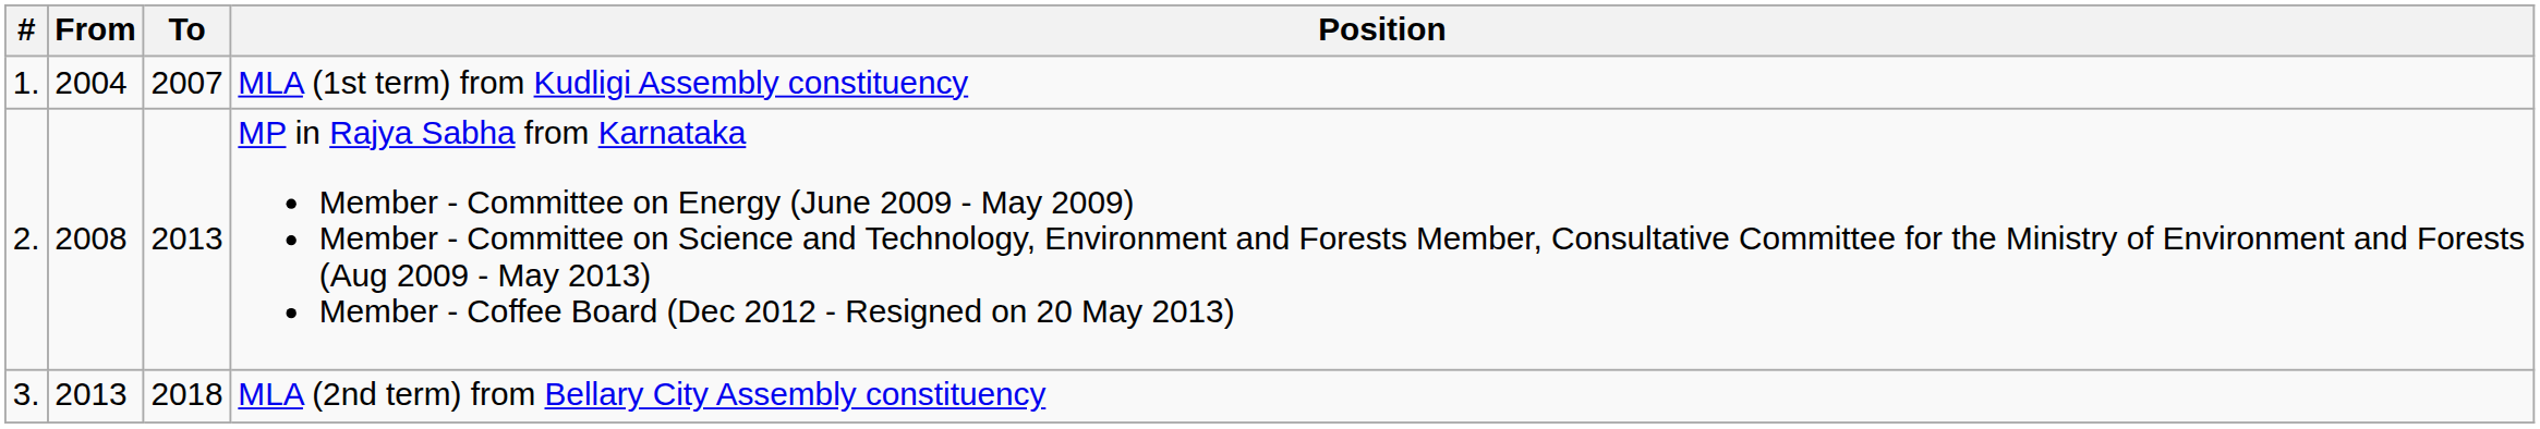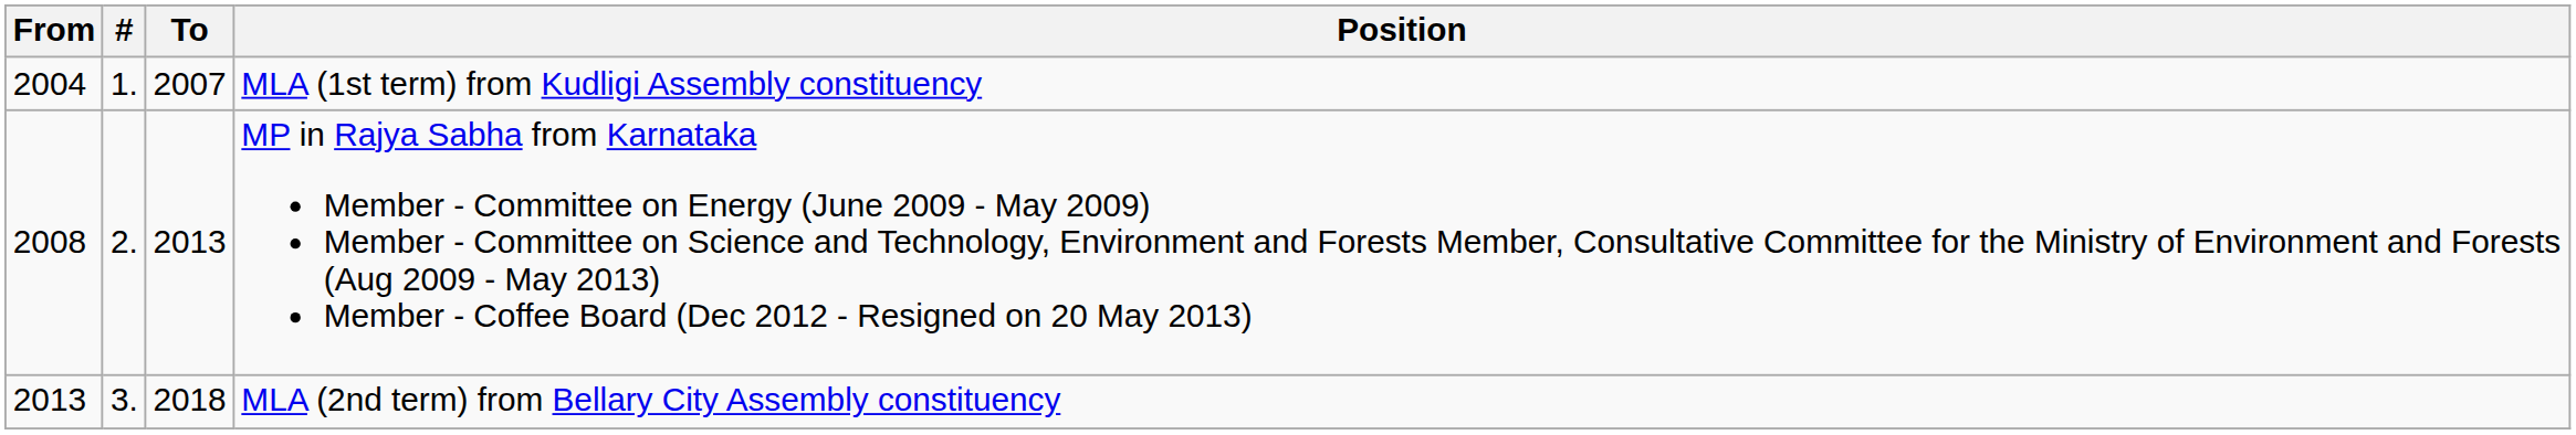columns swapped: # <-> From
